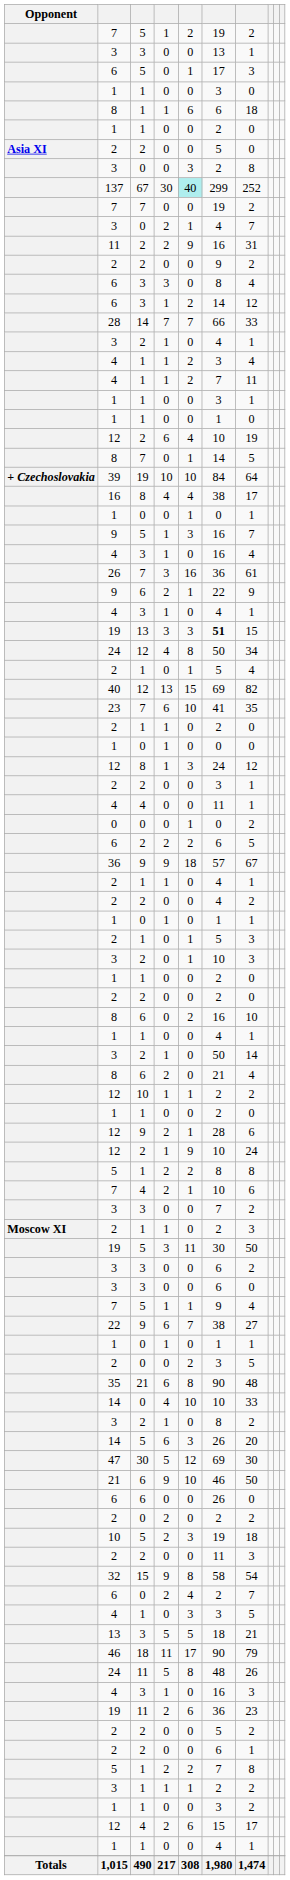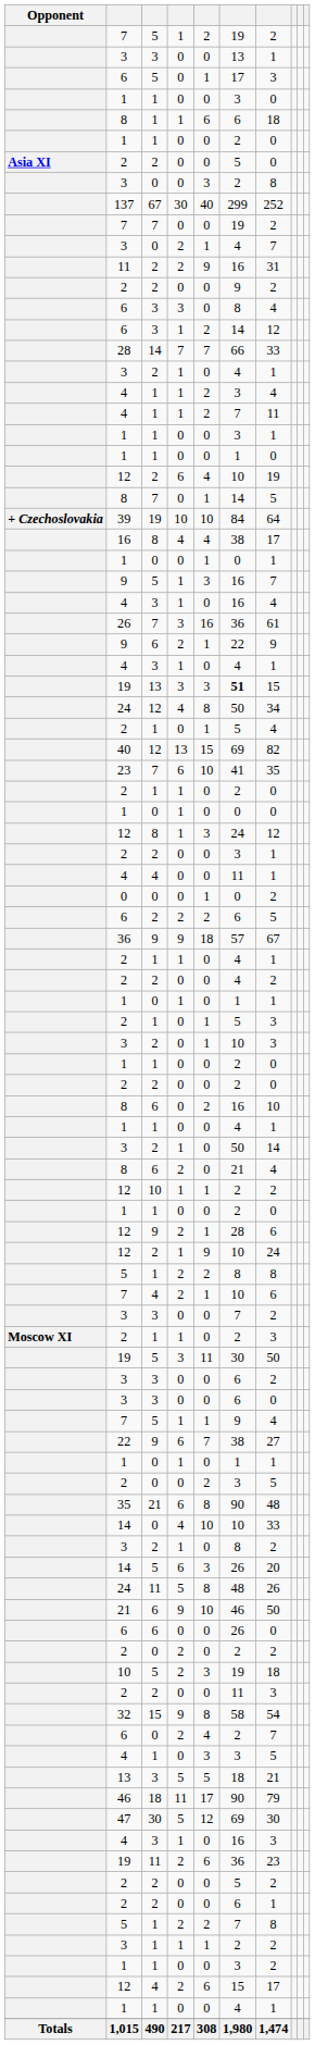137 | column 5: paleturquoise background -> no background
rows swapped: 24 / 11 <-> 47
